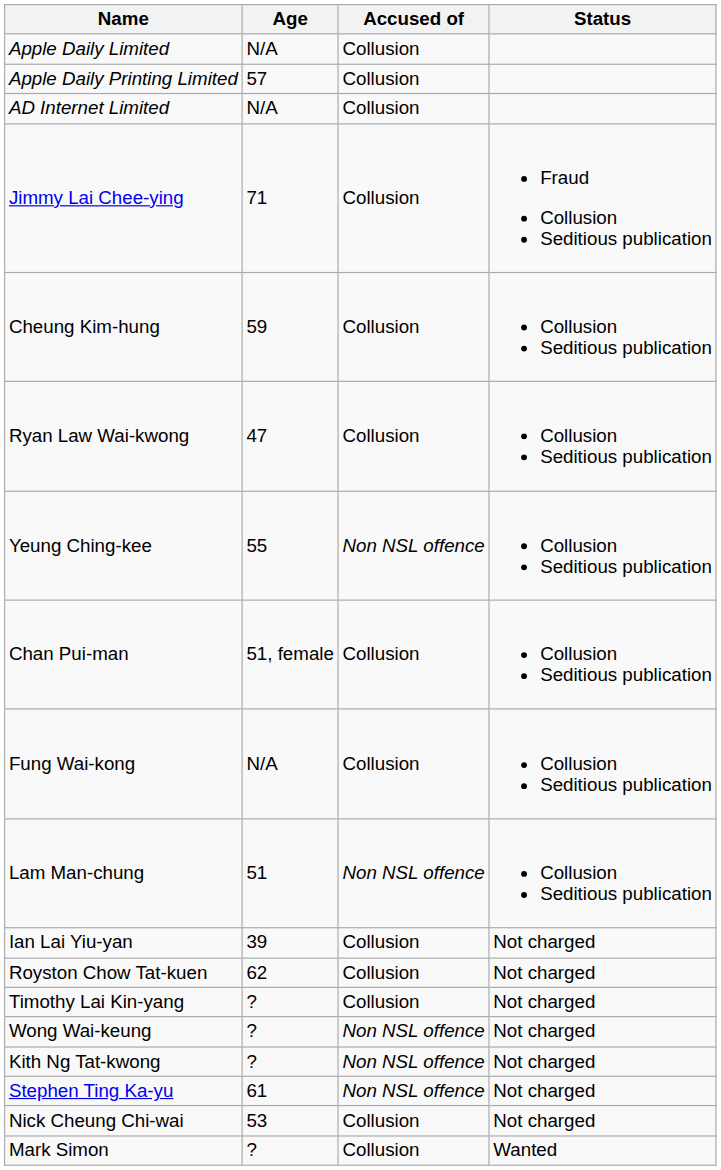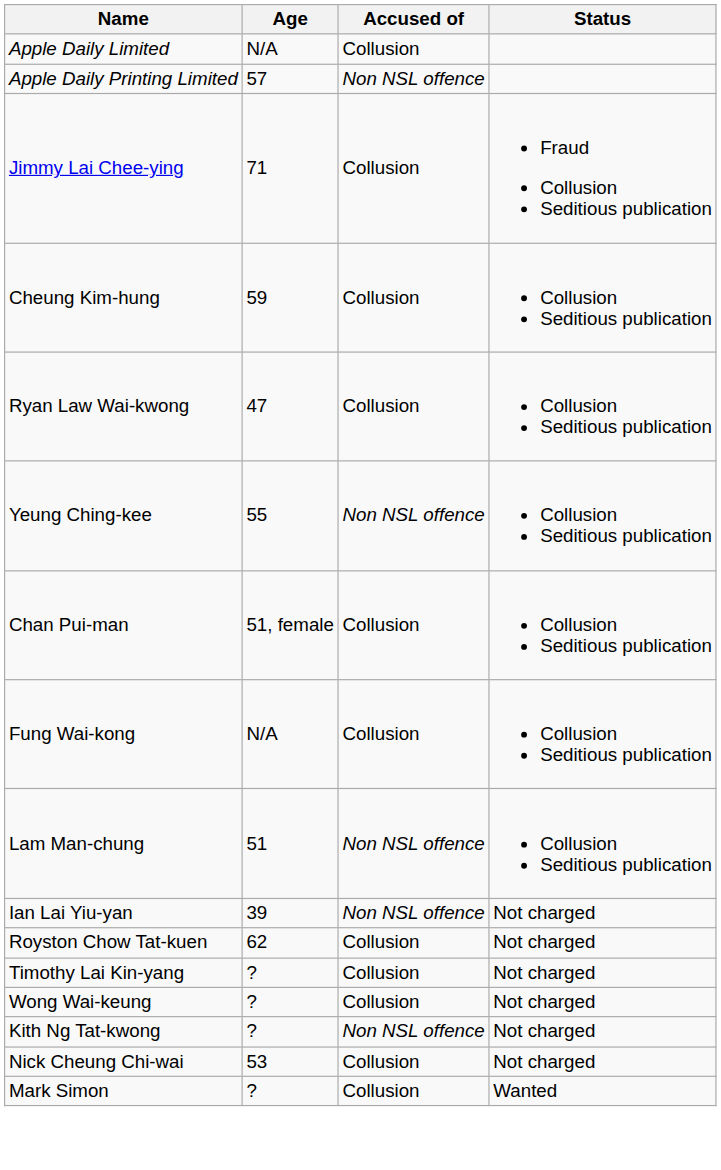Apple Daily Printing Limited | Accused of: Collusion -> Non NSL offence
- row: AD Internet Limited | N/A | Collusion
Ian Lai Yiu-yan | Accused of: Collusion -> Non NSL offence
Wong Wai-keung | Accused of: Non NSL offence -> Collusion
- row: Stephen Ting Ka-yu | 61 | Non NSL offence | Not charged
